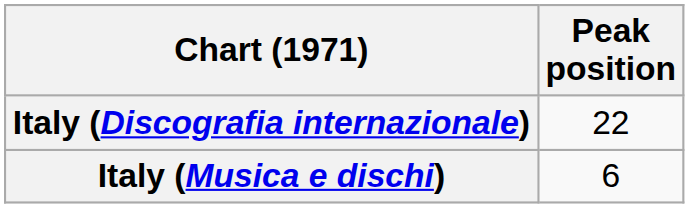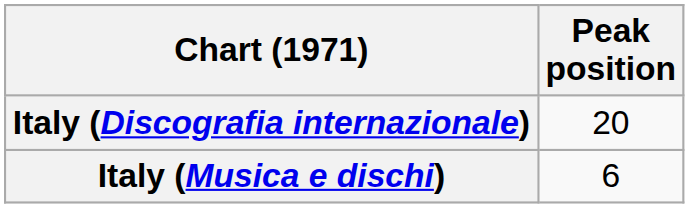Italy (Discografia internazionale) | Peak position: 22 -> 20
